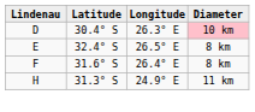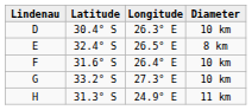D | Diameter: pink background -> no background
F | Diameter: 8 km -> 10 km
+ row: G | 33.2° S | 27.3° E | 10 km
